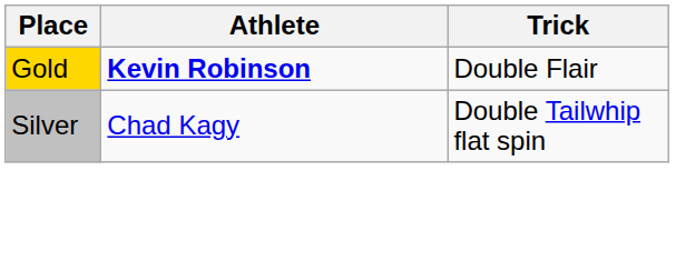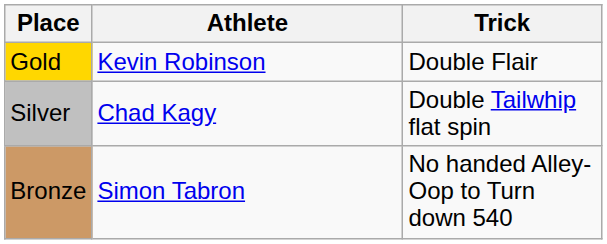Gold | Athlete: bold -> normal
+ row: Bronze | Simon Tabron | No handed Alley-Oop to Turn down 540
